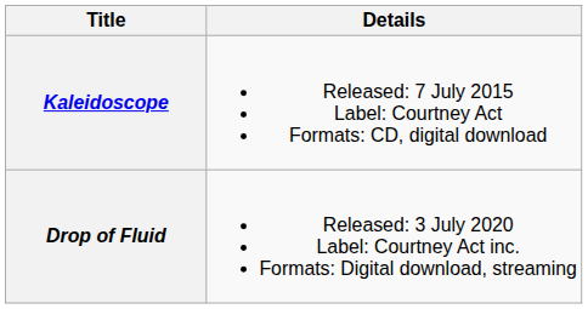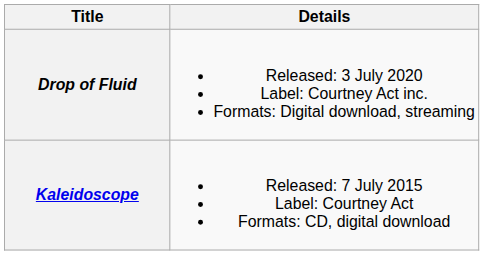rows swapped: Kaleidoscope <-> Drop of Fluid
